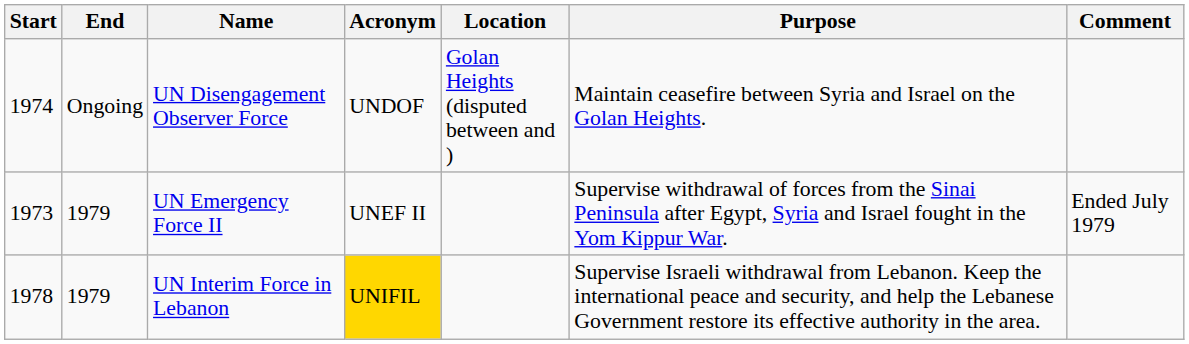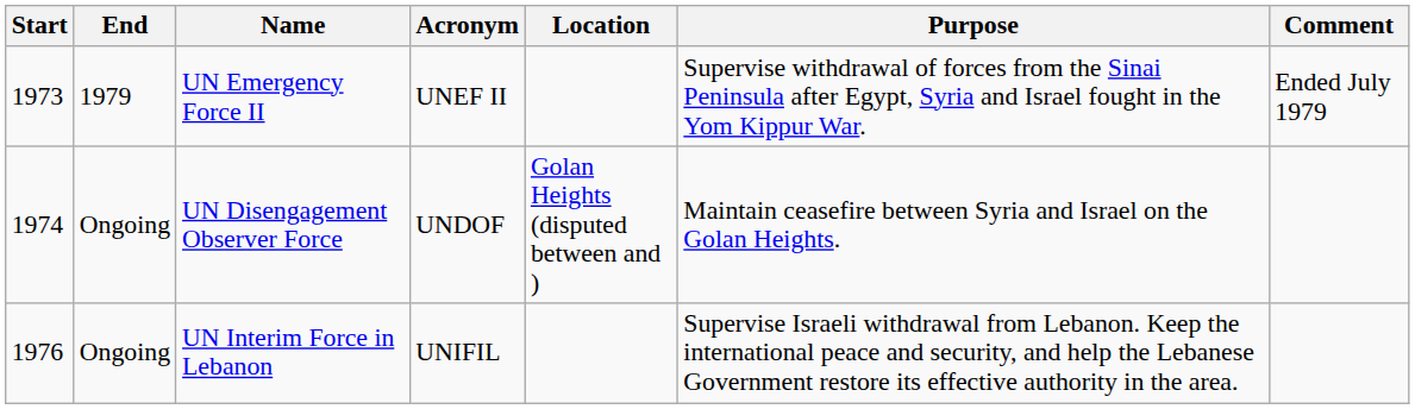rows swapped: UN Emergency Force II <-> UN Disengagement Observer Force
UN Interim Force in Lebanon | Start: 1978 -> 1976
UN Interim Force in Lebanon | End: 1979 -> Ongoing
UN Interim Force in Lebanon | Acronym: gold background -> no background
